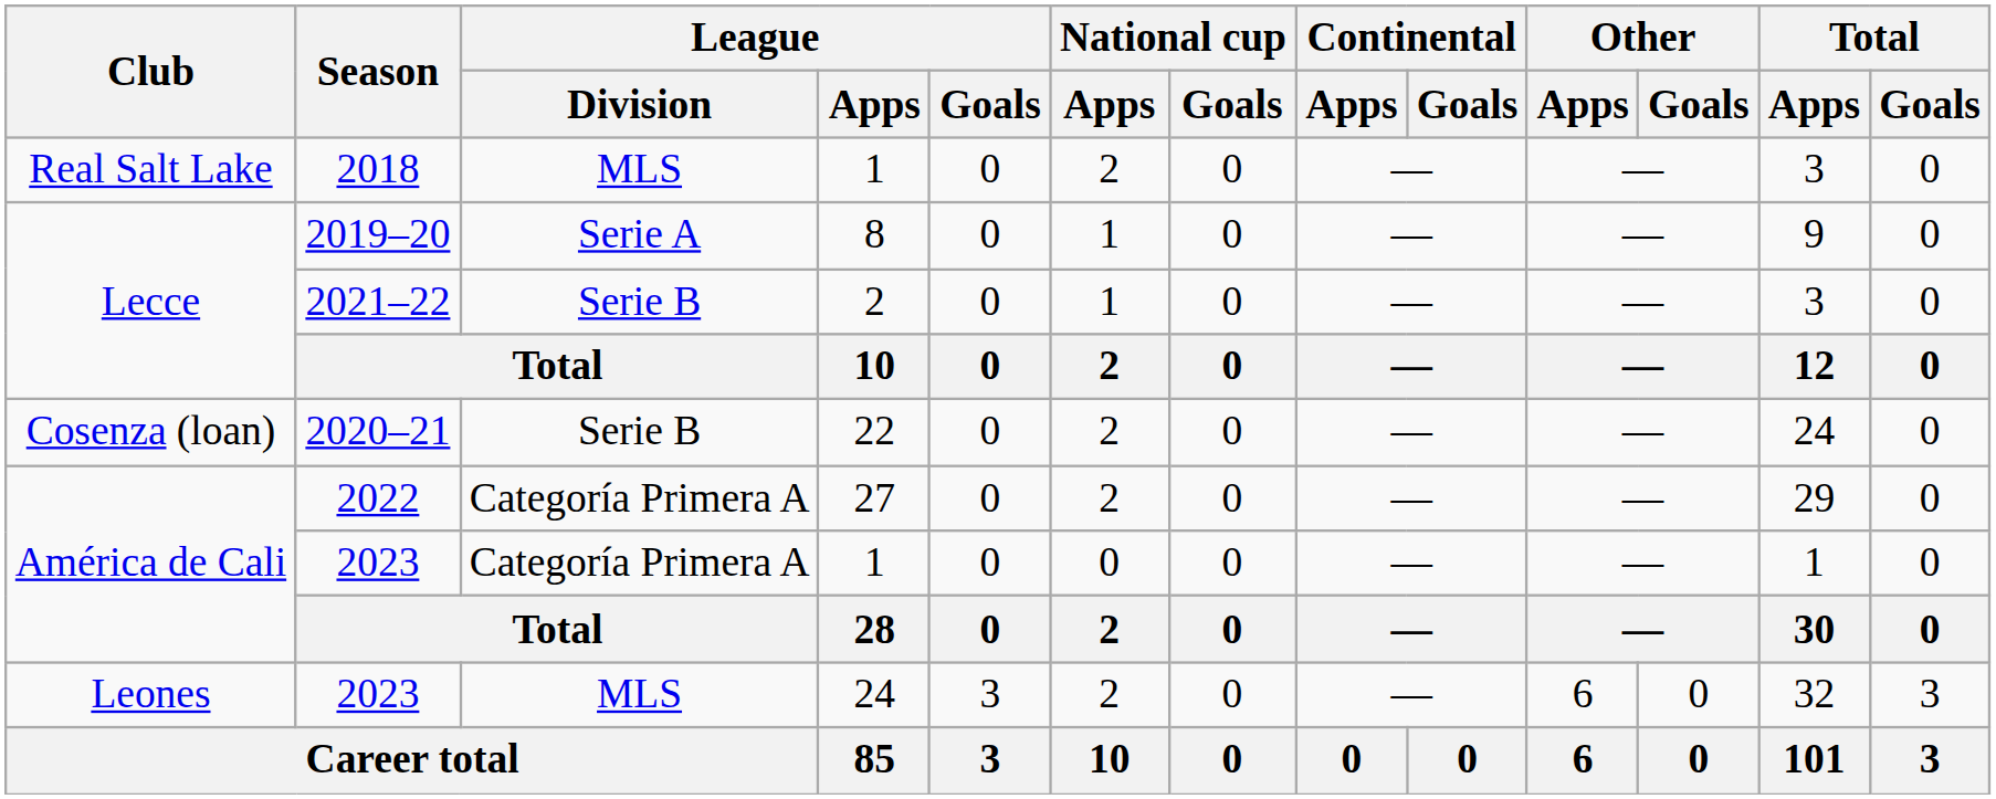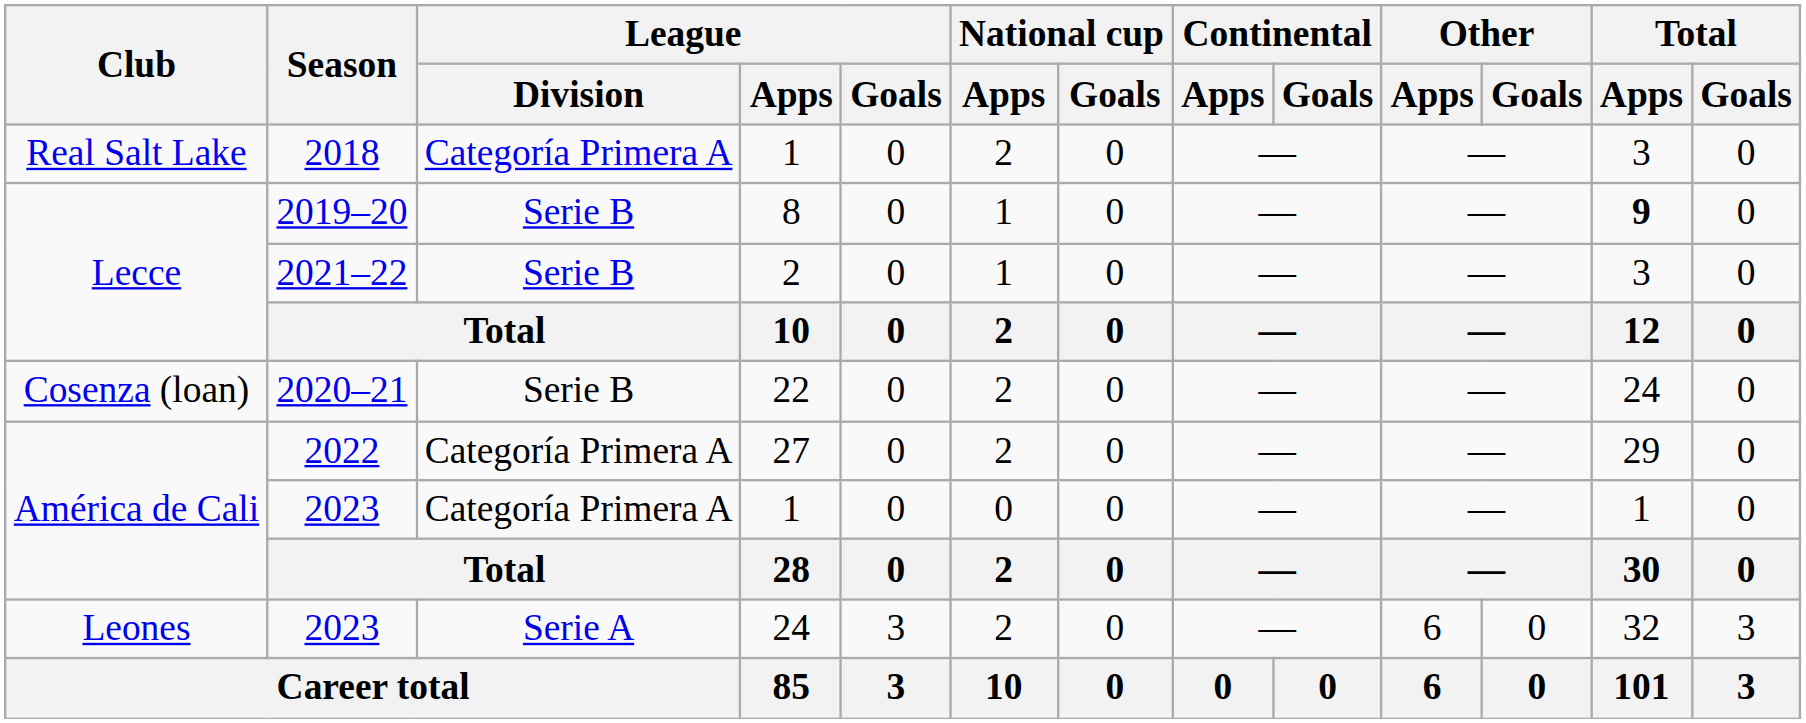2018 | League / Division: MLS -> Categoría Primera A
2019–20 | League / Division: Serie A -> Serie B
2019–20 | Total / Apps: normal -> bold
2023 / 24 | League / Division: MLS -> Serie A
